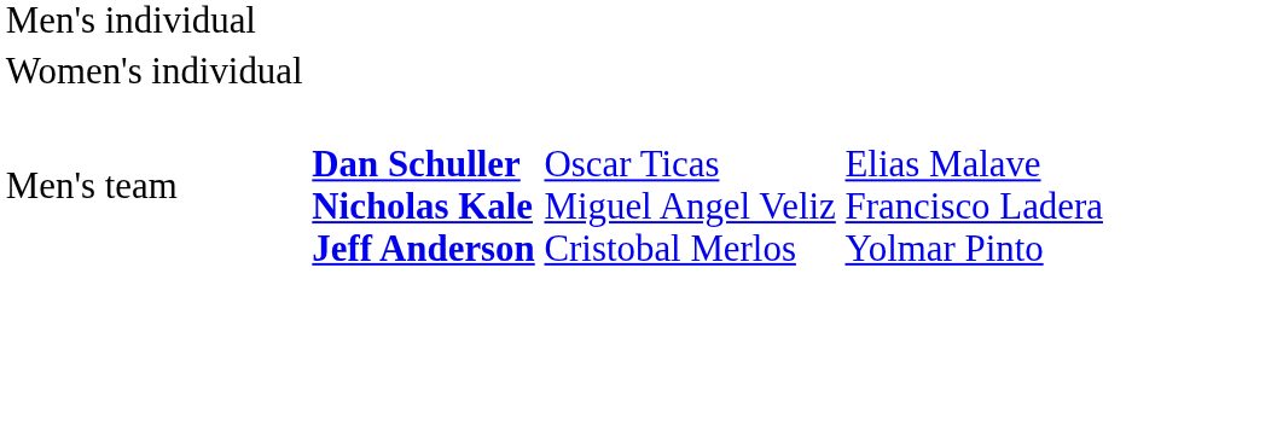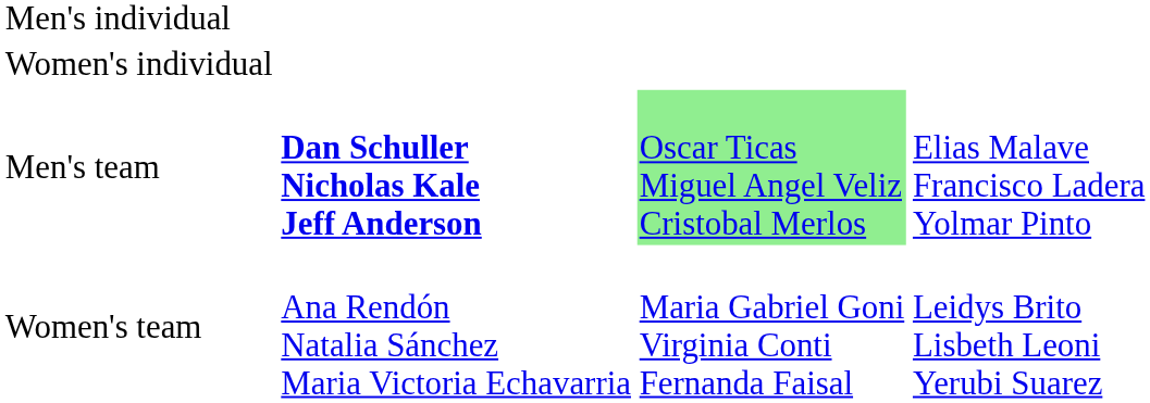Men's team | column 3: no background -> lightgreen background
+ row: Women's team | Ana Rendón Natalia Sánchez Maria Victoria Echavarria | Maria Gabriel Goni Virginia Conti Fernanda Faisal | Leidys Brito Lisbeth Leoni Yerubi Suarez
